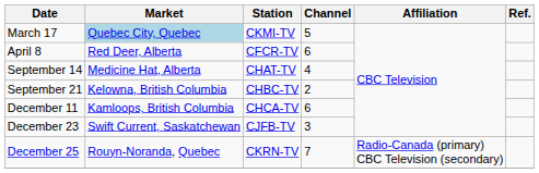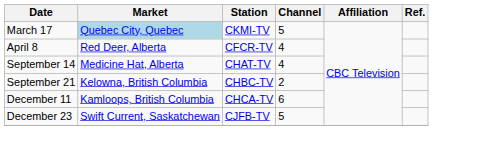April 8 | Channel: 6 -> 4
December 23 | Channel: 3 -> 5
- row: December 25 | Rouyn-Noranda, Quebec | CKRN-TV | 7 | Radio-Canada (primary) CBC Television (secondary)
